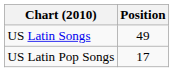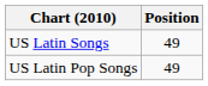US Latin Pop Songs | Position: 17 -> 49
